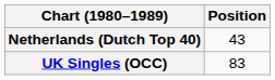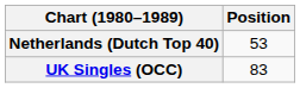Netherlands (Dutch Top 40) | Position: 43 -> 53
